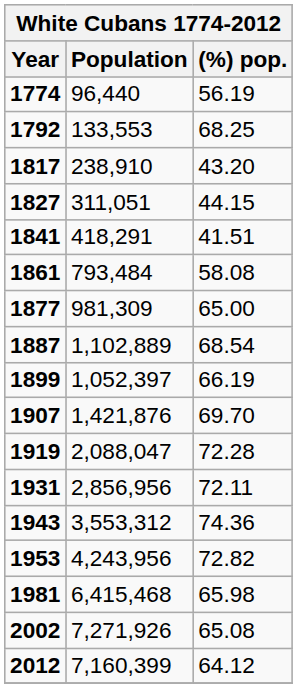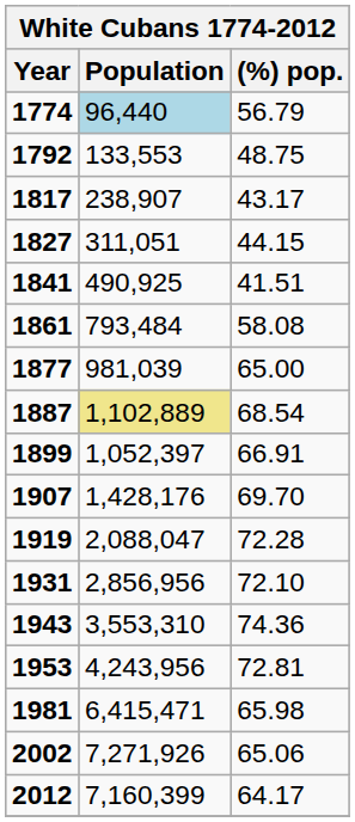1774 | Population: no background -> lightblue background
1774 | (%) pop.: 56.19 -> 56.79
1792 | (%) pop.: 68.25 -> 48.75
1817 | Population: 238,910 -> 238,907
1817 | (%) pop.: 43.20 -> 43.17
1841 | Population: 418,291 -> 490,925
1877 | Population: 981,309 -> 981,039
1887 | Population: no background -> khaki background
1899 | (%) pop.: 66.19 -> 66.91
1907 | Population: 1,421,876 -> 1,428,176
1931 | (%) pop.: 72.11 -> 72.10
1943 | Population: 3,553,312 -> 3,553,310
1953 | (%) pop.: 72.82 -> 72.81
1981 | Population: 6,415,468 -> 6,415,471
2002 | (%) pop.: 65.08 -> 65.06
2012 | (%) pop.: 64.12 -> 64.17
